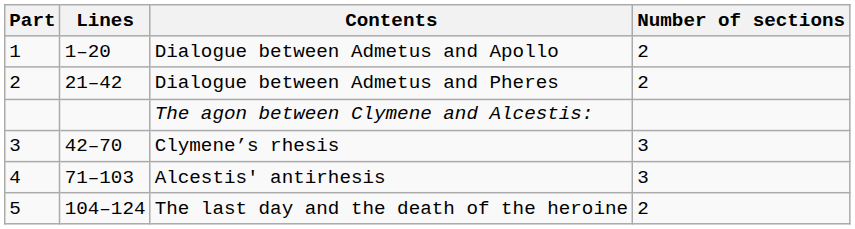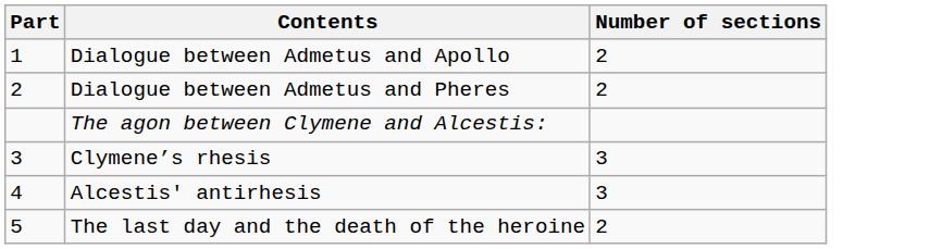- column: Lines | 1–20 | 21–42 | 42–70 | 71–103 | 104–124
